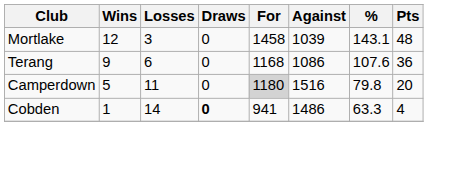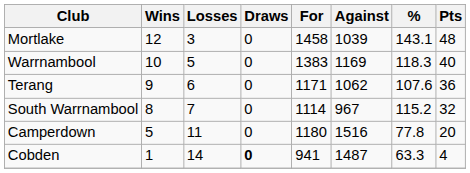+ row: Warrnambool | 10 | 5 | 0 | 1383 | 1169 | 118.3 | 40
Terang | For: 1168 -> 1171
Terang | Against: 1086 -> 1062
+ row: South Warrnambool | 8 | 7 | 0 | 1114 | 967 | 115.2 | 32
Camperdown | For: lightgrey background -> no background
Camperdown | %: 79.8 -> 77.8
Cobden | Against: 1486 -> 1487
